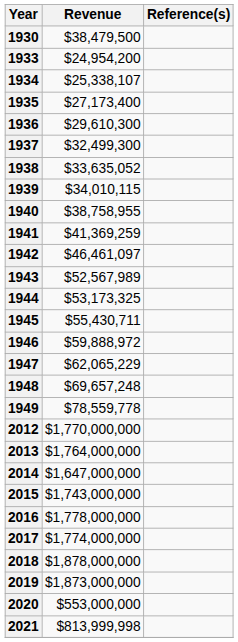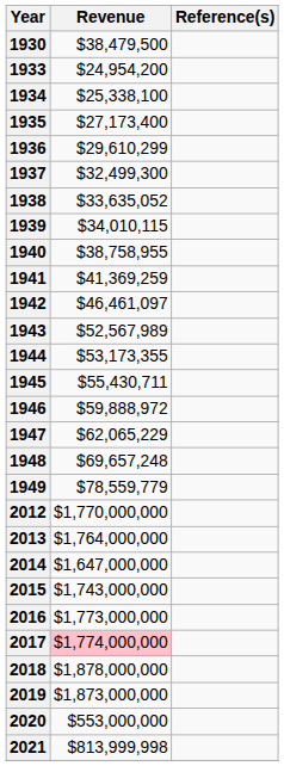1934 | Revenue: $25,338,107 -> $25,338,100
1936 | Revenue: $29,610,300 -> $29,610,299
1944 | Revenue: $53,173,325 -> $53,173,355
1949 | Revenue: $78,559,778 -> $78,559,779
2016 | Revenue: $1,778,000,000 -> $1,773,000,000
2017 | Revenue: no background -> pink background
